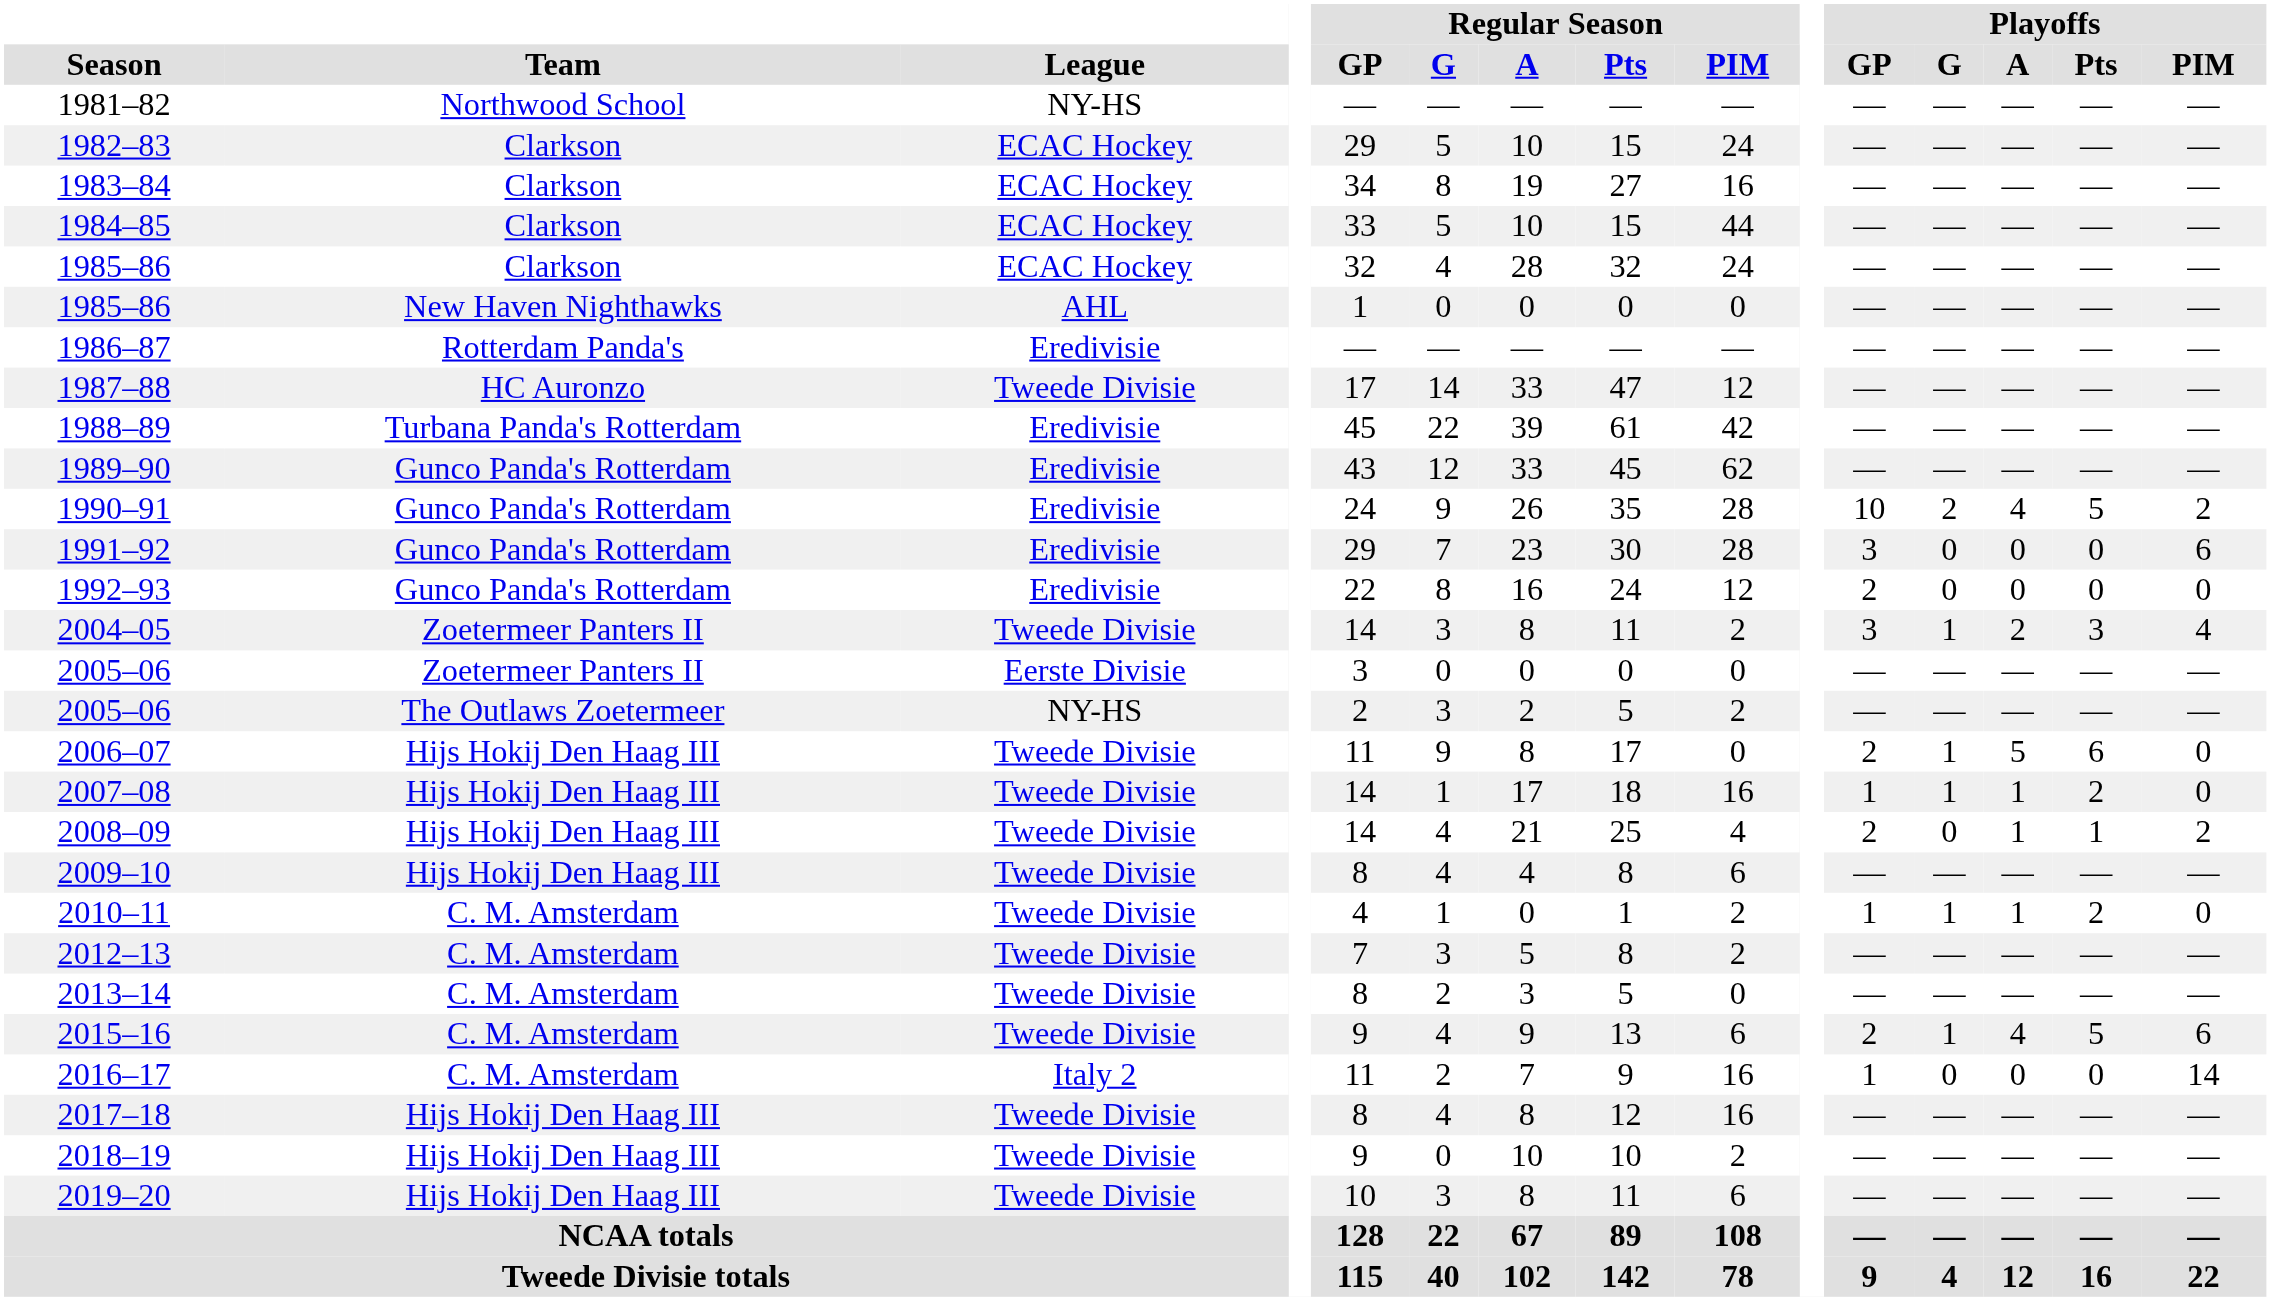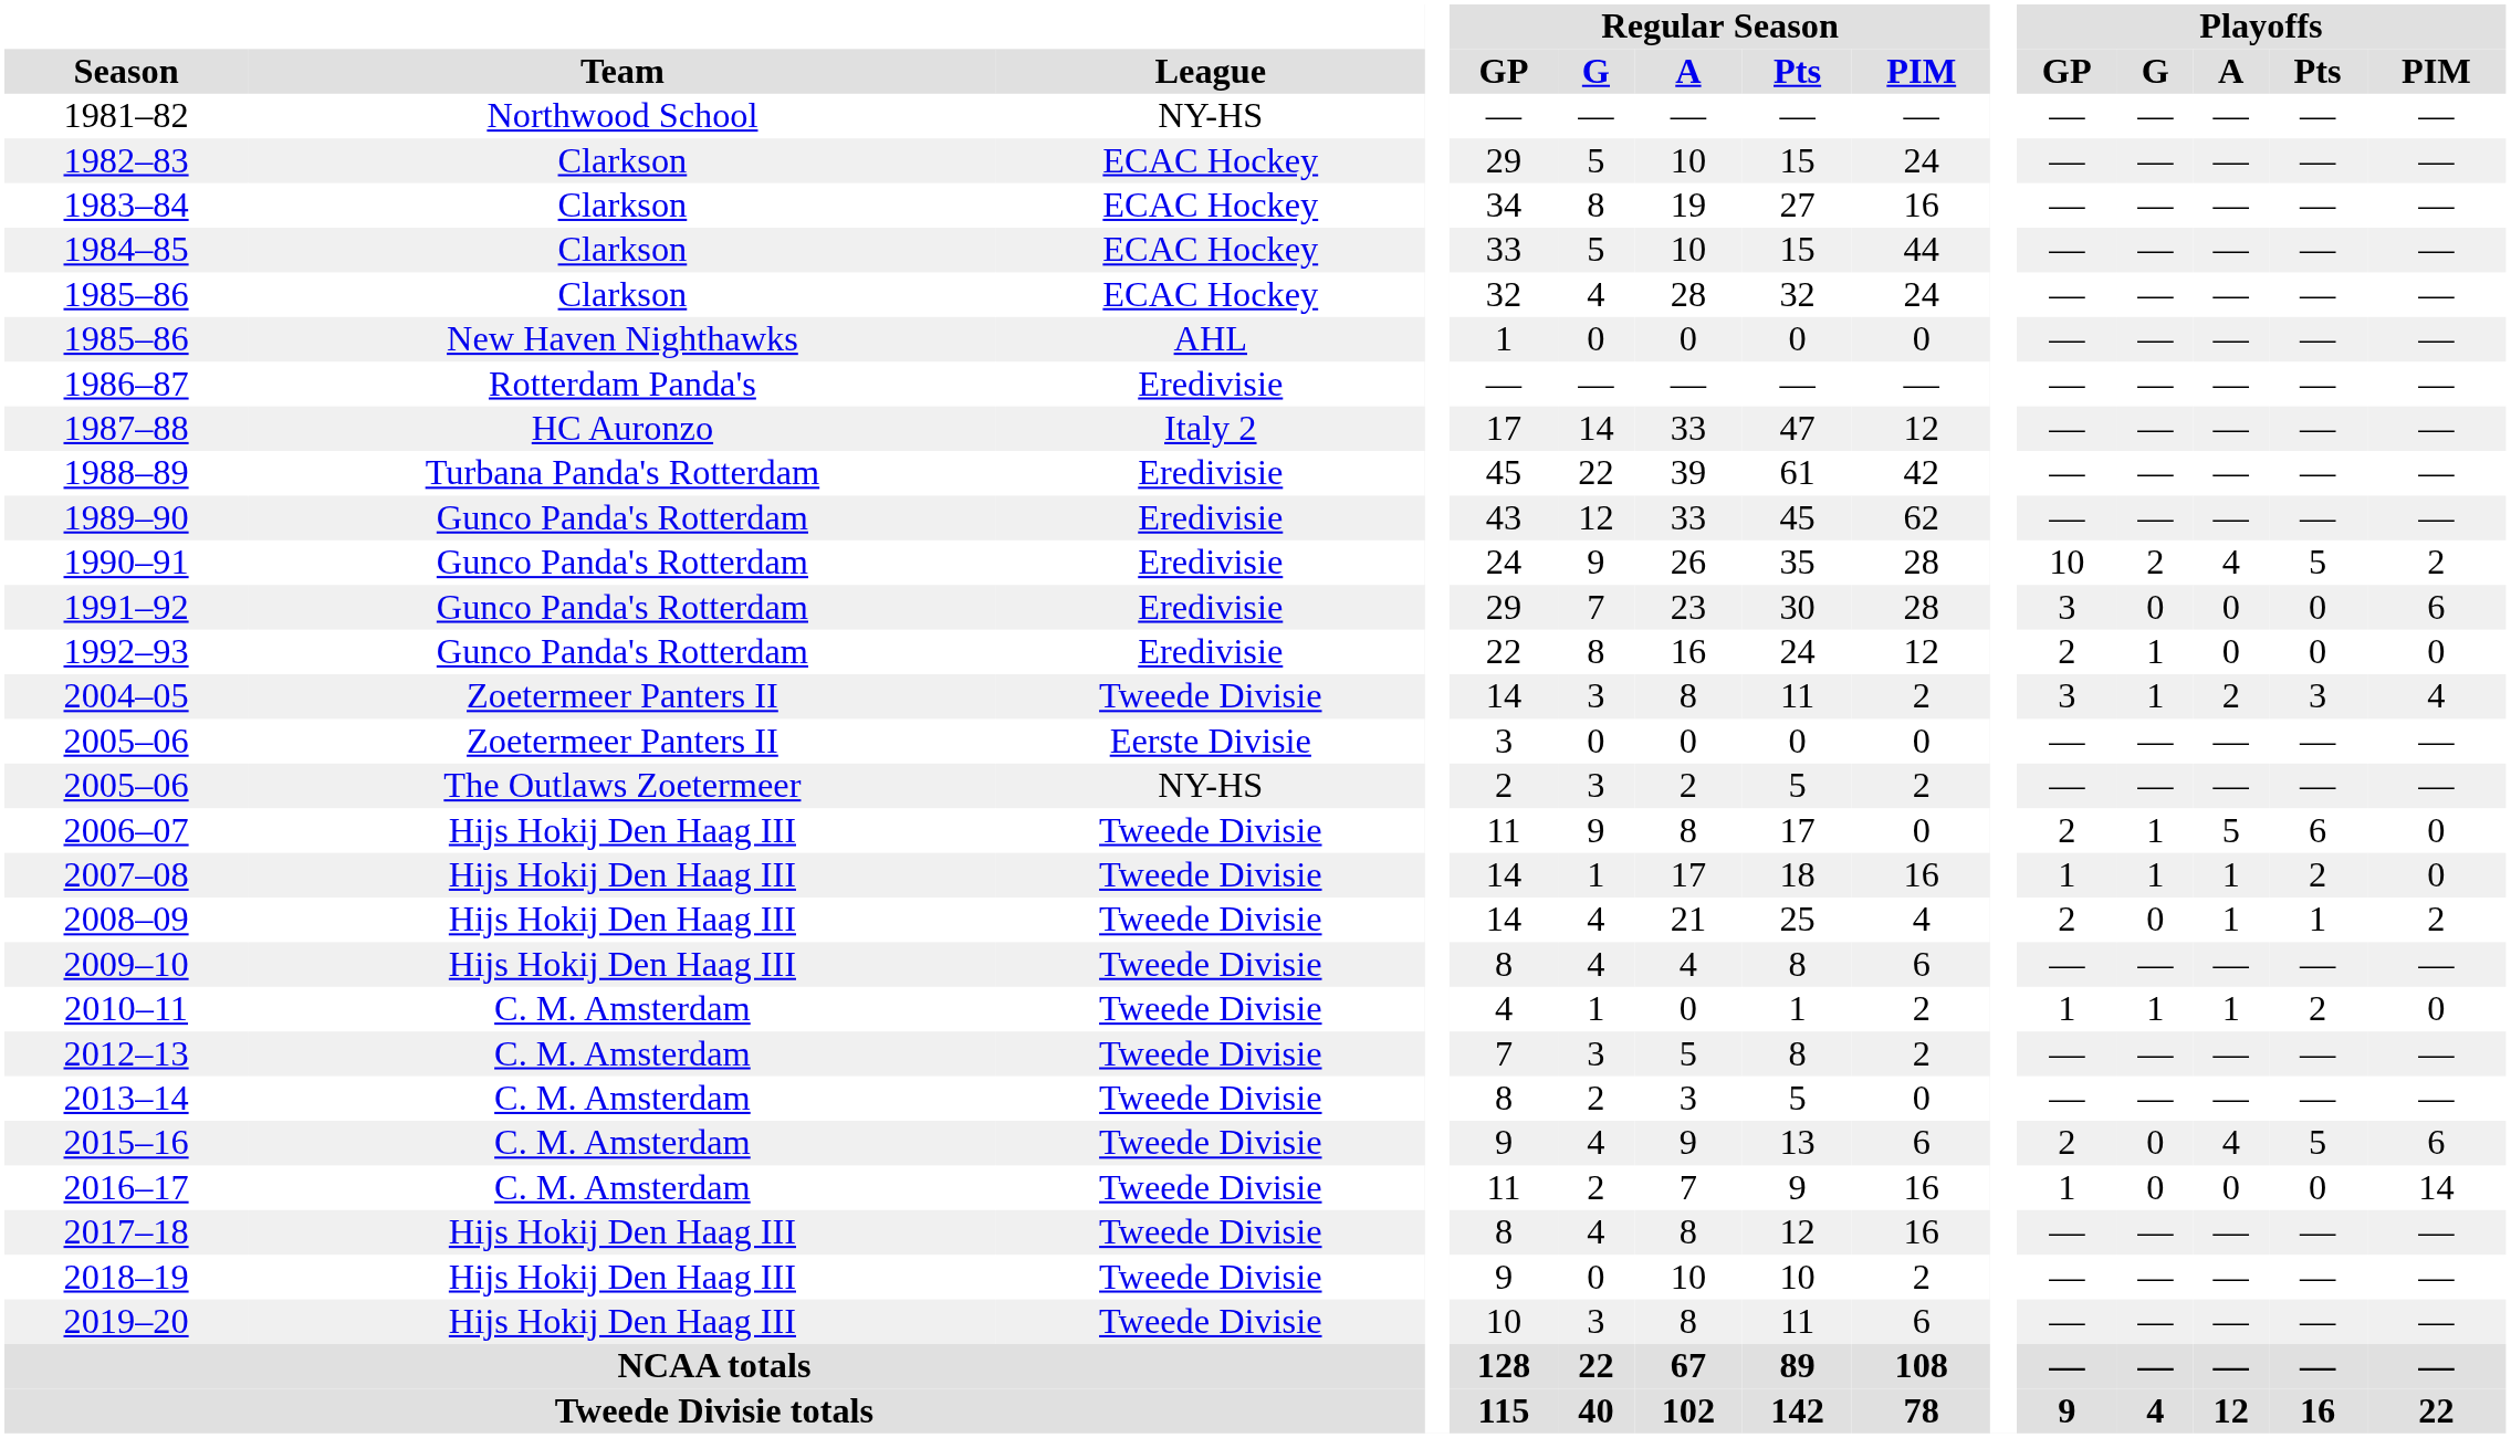1987–88 | League: Tweede Divisie -> Italy 2
1992–93 | Playoffs / G: 0 -> 1
2015–16 | Playoffs / G: 1 -> 0
2016–17 | League: Italy 2 -> Tweede Divisie
